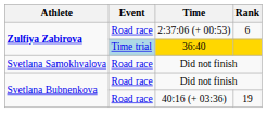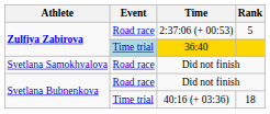2:37:06 (+ 00:53) | Rank: 6 -> 5
40:16 (+ 03:36) | Event: Road race -> Time trial
40:16 (+ 03:36) | Rank: 19 -> 18
